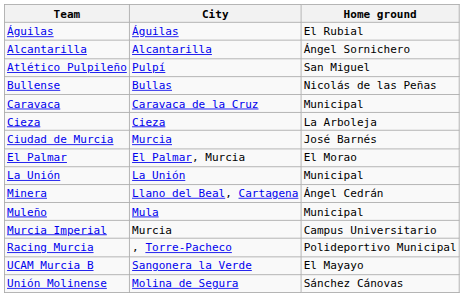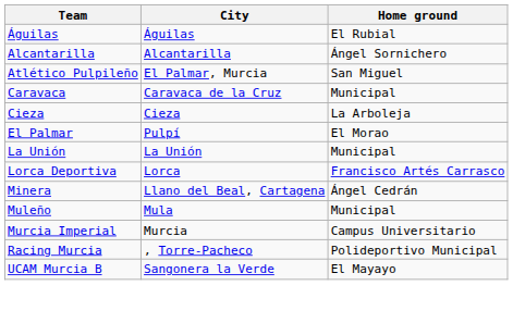Atlético Pulpileño | City: Pulpí -> El Palmar, Murcia
- row: Bullense | Bullas | Nicolás de las Peñas
- row: Ciudad de Murcia | Murcia | José Barnés
El Palmar | City: El Palmar, Murcia -> Pulpí
+ row: Lorca Deportiva | Lorca | Francisco Artés Carrasco
- row: Unión Molinense | Molina de Segura | Sánchez Cánovas
